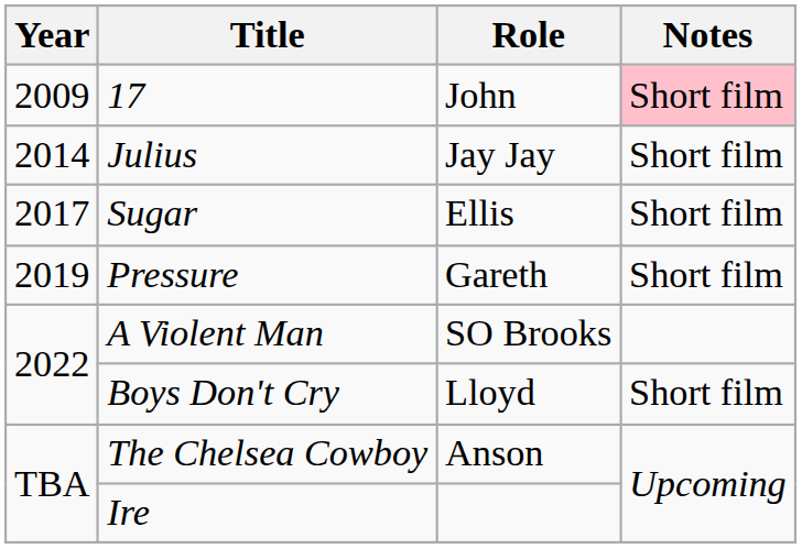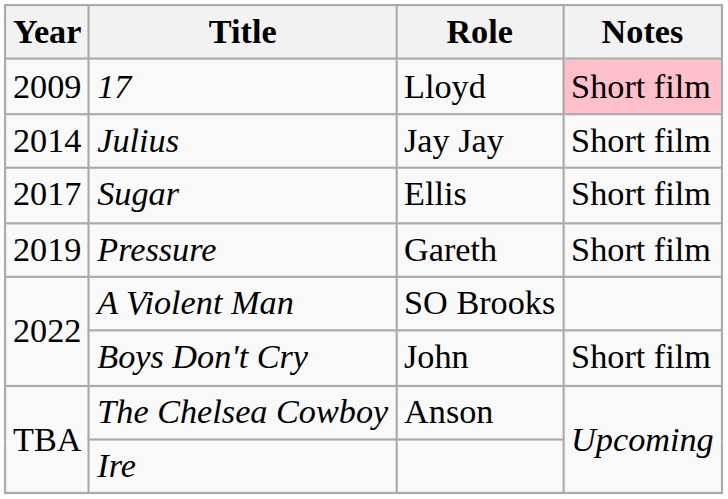17 | Role: John -> Lloyd
Boys Don't Cry | Role: Lloyd -> John
